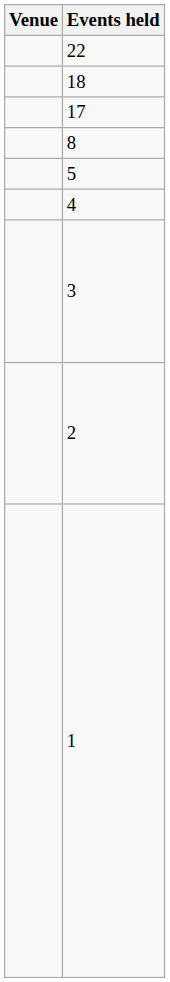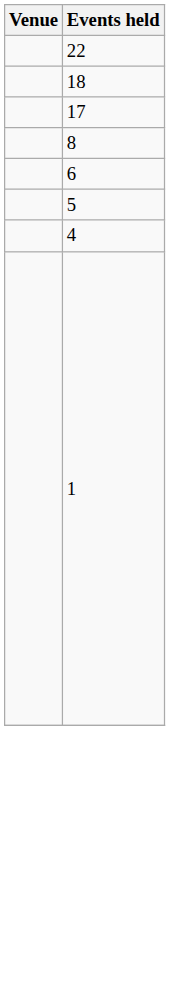+ row: 6
- row: 3
- row: 2
